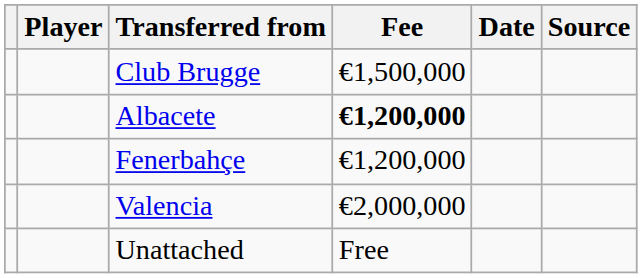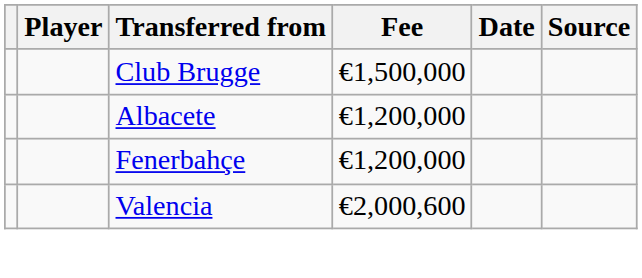Albacete | Fee: bold -> normal
Valencia | Fee: €2,000,000 -> €2,000,600
- row: Unattached | Free
